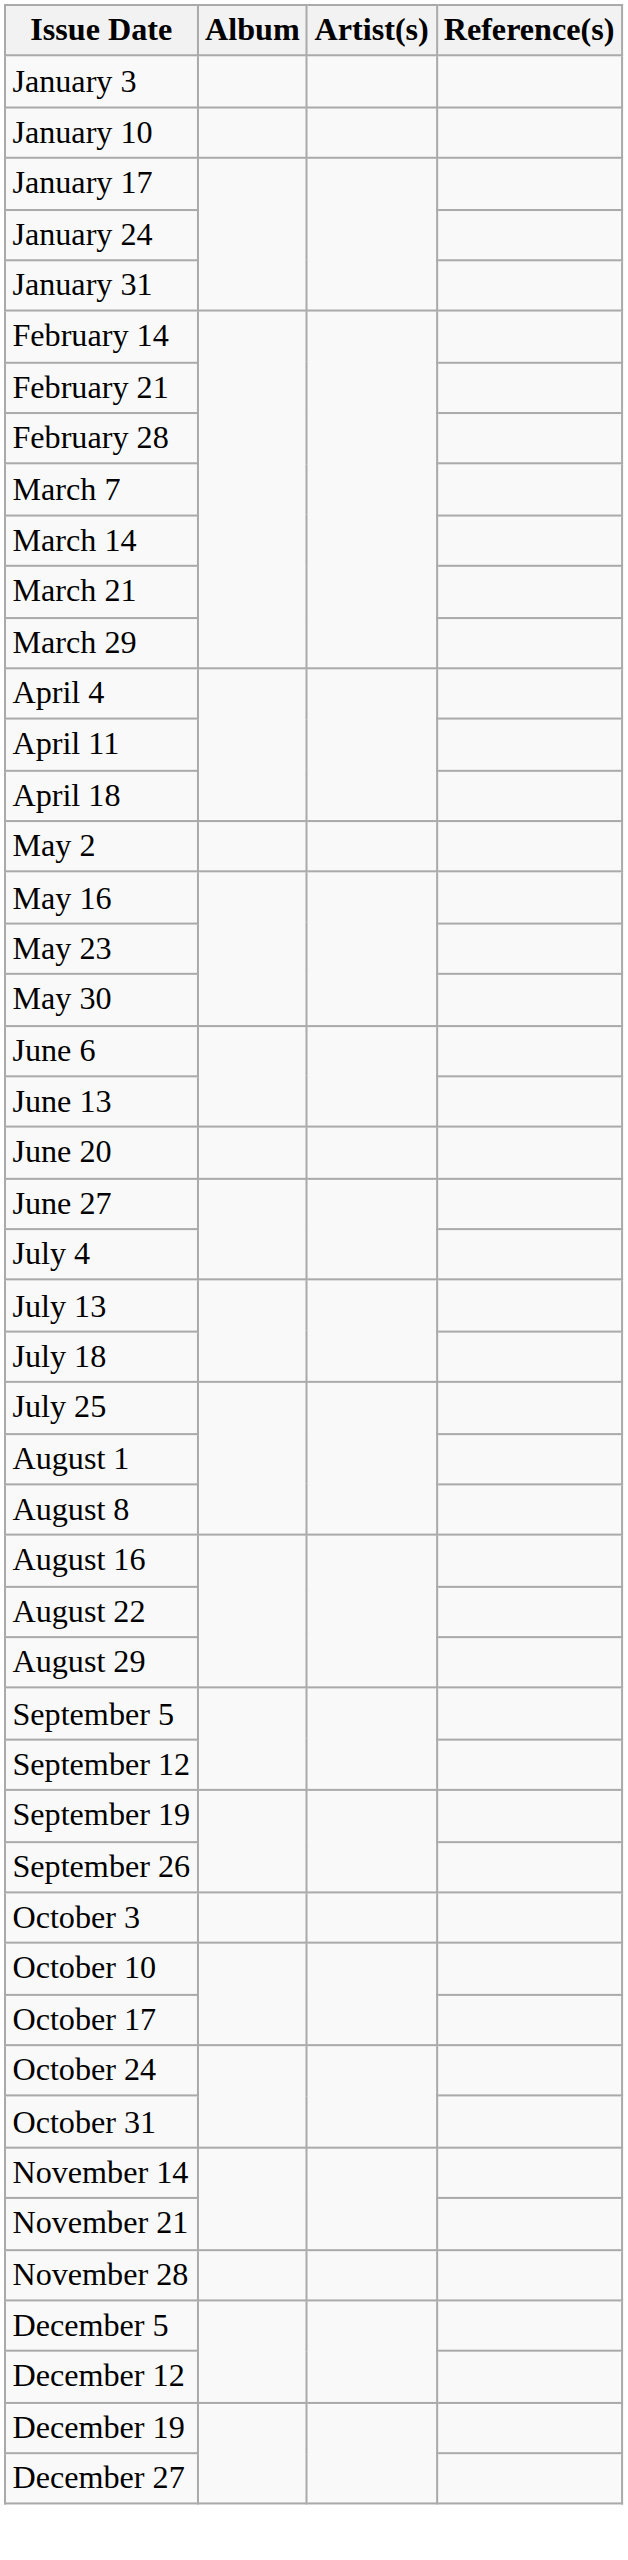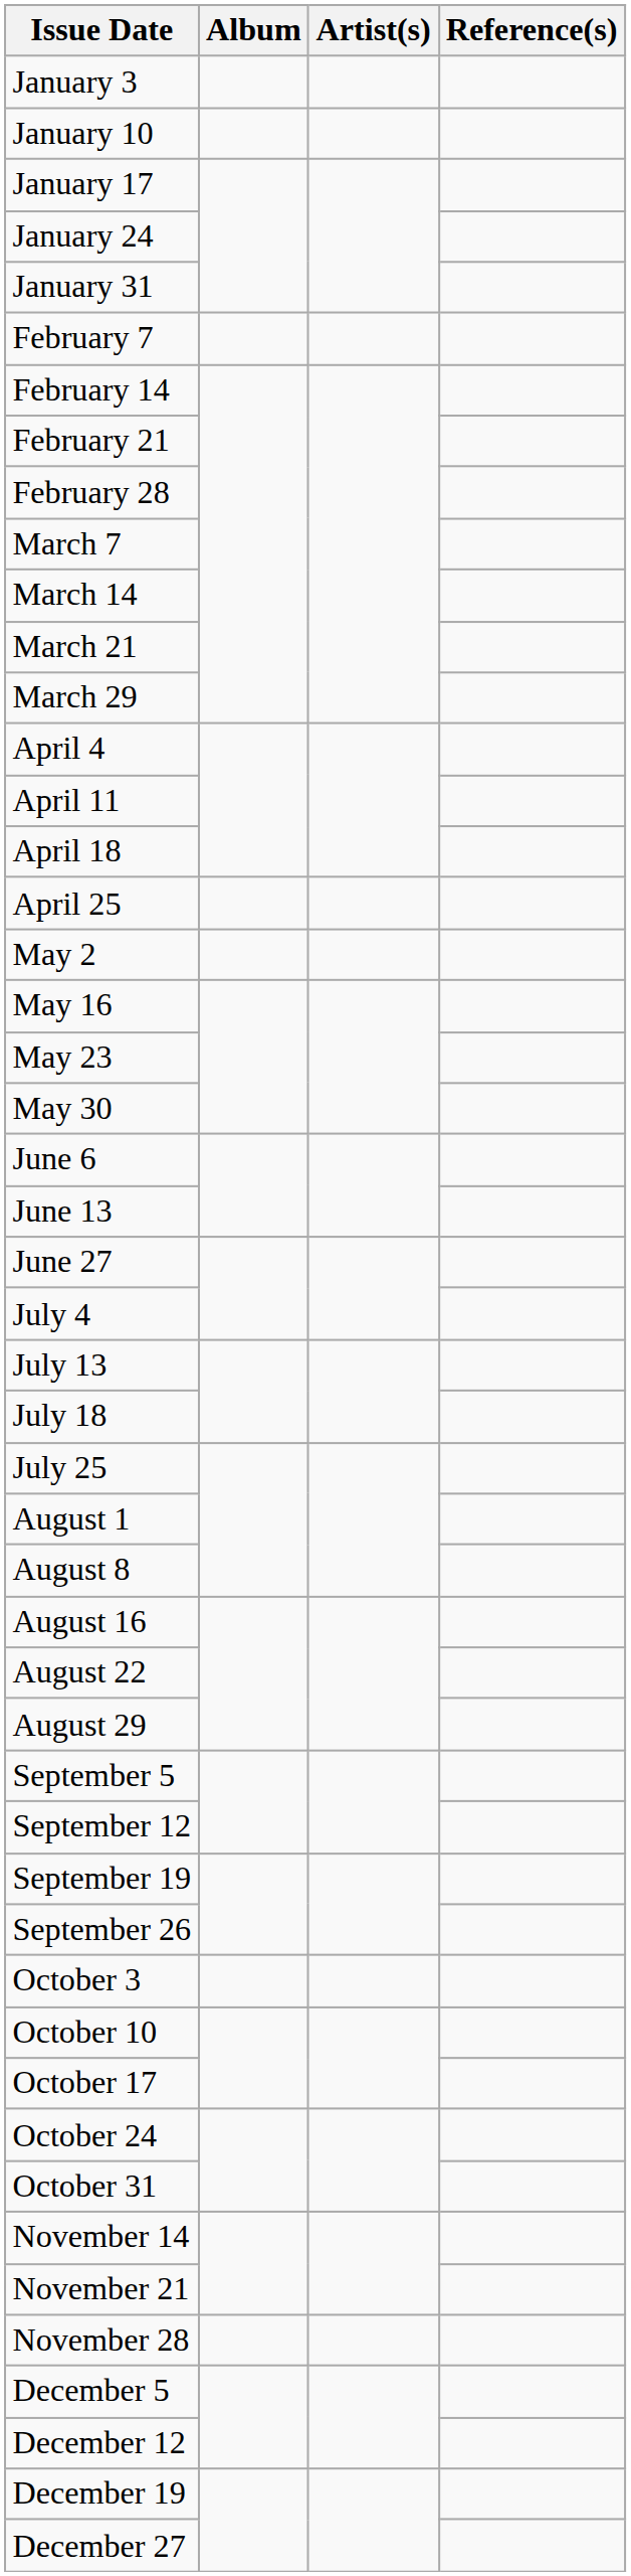+ row: February 7
+ row: April 25
- row: June 20
